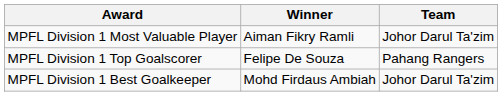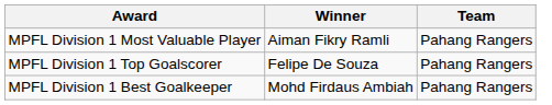MPFL Division 1 Most Valuable Player | Team: Johor Darul Ta'zim -> Pahang Rangers
MPFL Division 1 Best Goalkeeper | Team: Johor Darul Ta'zim -> Pahang Rangers
